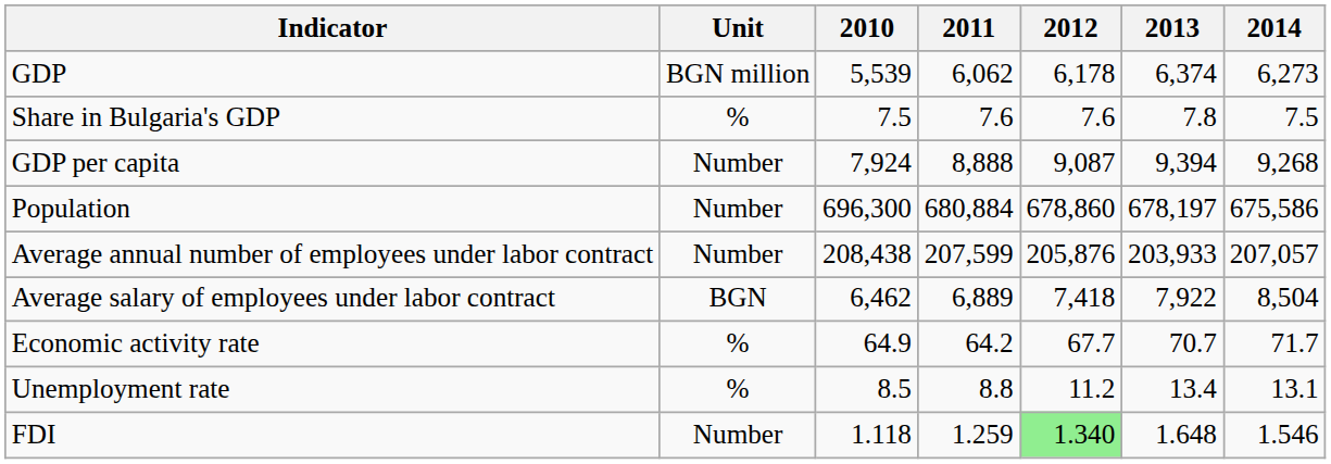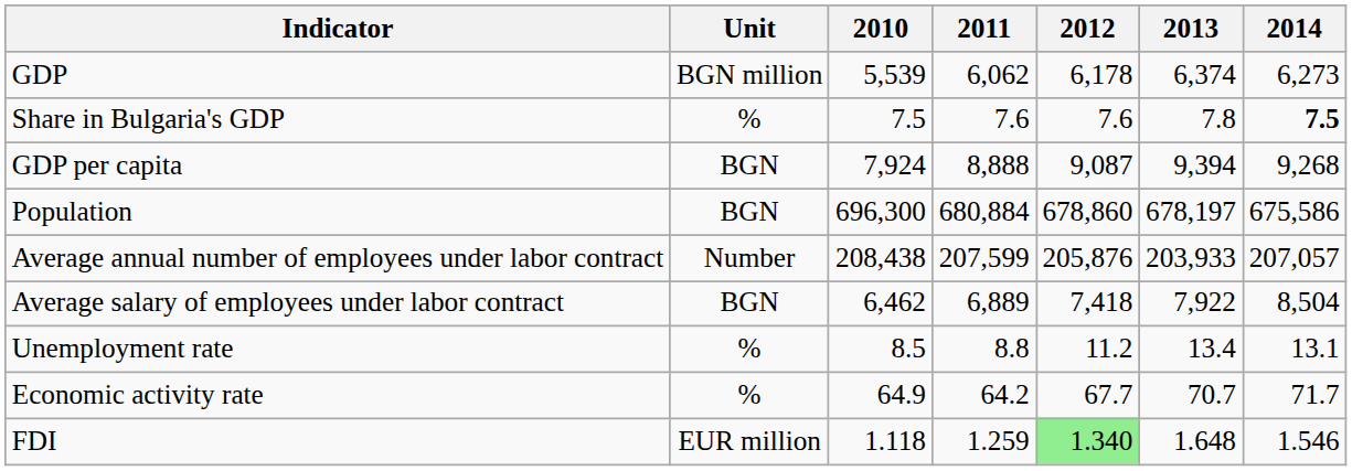Share in Bulgaria's GDP | 2014: normal -> bold
GDP per capita | Unit: Number -> BGN
Population | Unit: Number -> BGN
rows swapped: Economic activity rate <-> Unemployment rate
FDI | Unit: Number -> EUR million
